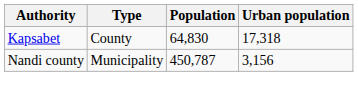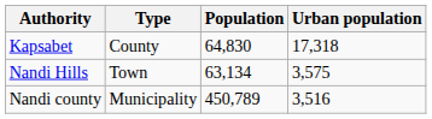+ row: Nandi Hills | Town | 63,134 | 3,575
Nandi county | Population: 450,787 -> 450,789
Nandi county | Urban population: 3,156 -> 3,516
